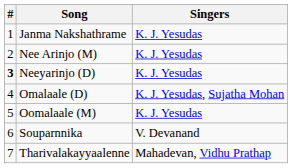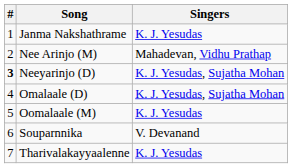Nee Arinjo (M) | Singers: K. J. Yesudas -> Mahadevan, Vidhu Prathap
Neeyarinjo (D) | Singers: K. J. Yesudas -> K. J. Yesudas, Sujatha Mohan
Tharivalakayyaalenne | Singers: Mahadevan, Vidhu Prathap -> K. J. Yesudas
